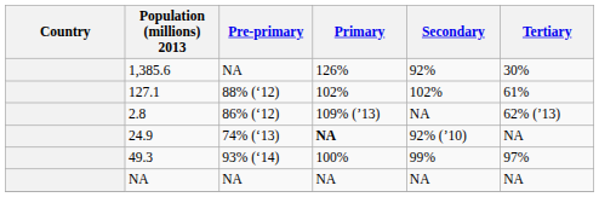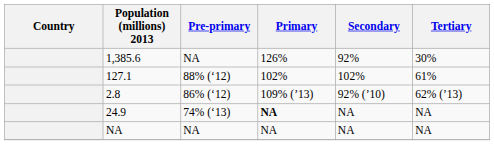2.8 | Secondary: NA -> 92% (’10)
24.9 | Secondary: 92% (’10) -> NA
- row: 49.3 | 93% (‘14) | 100% | 99% | 97%
